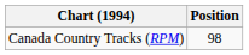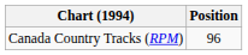Canada Country Tracks (RPM) | Position: 98 -> 96
